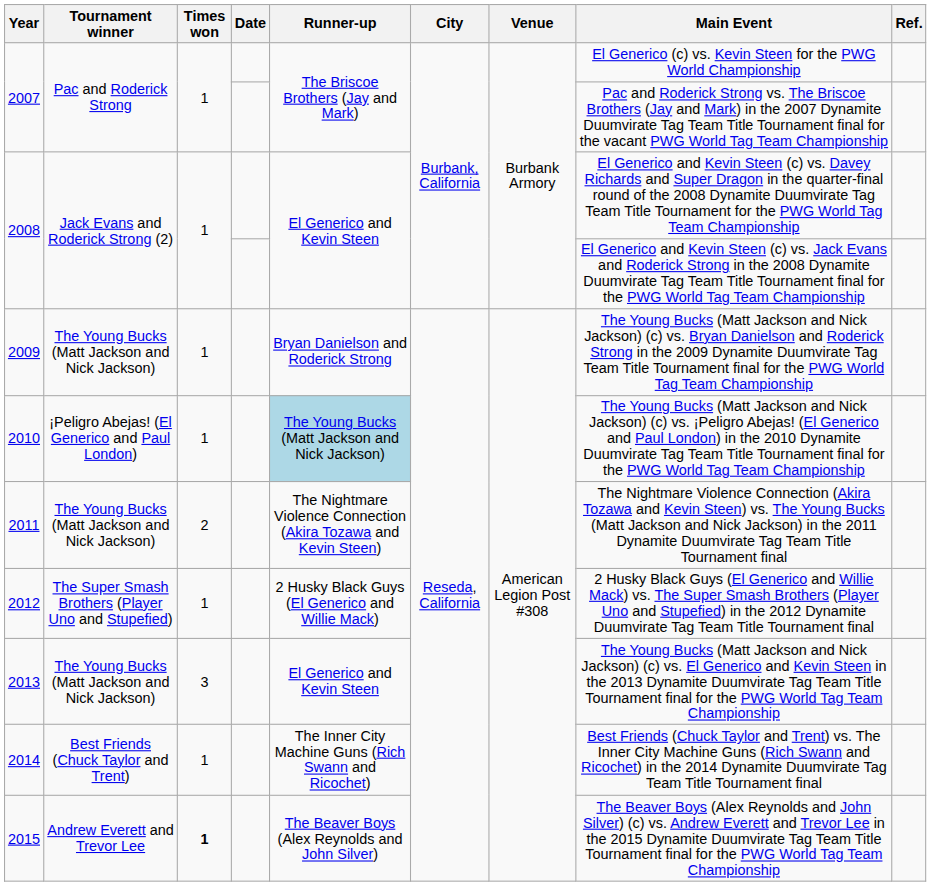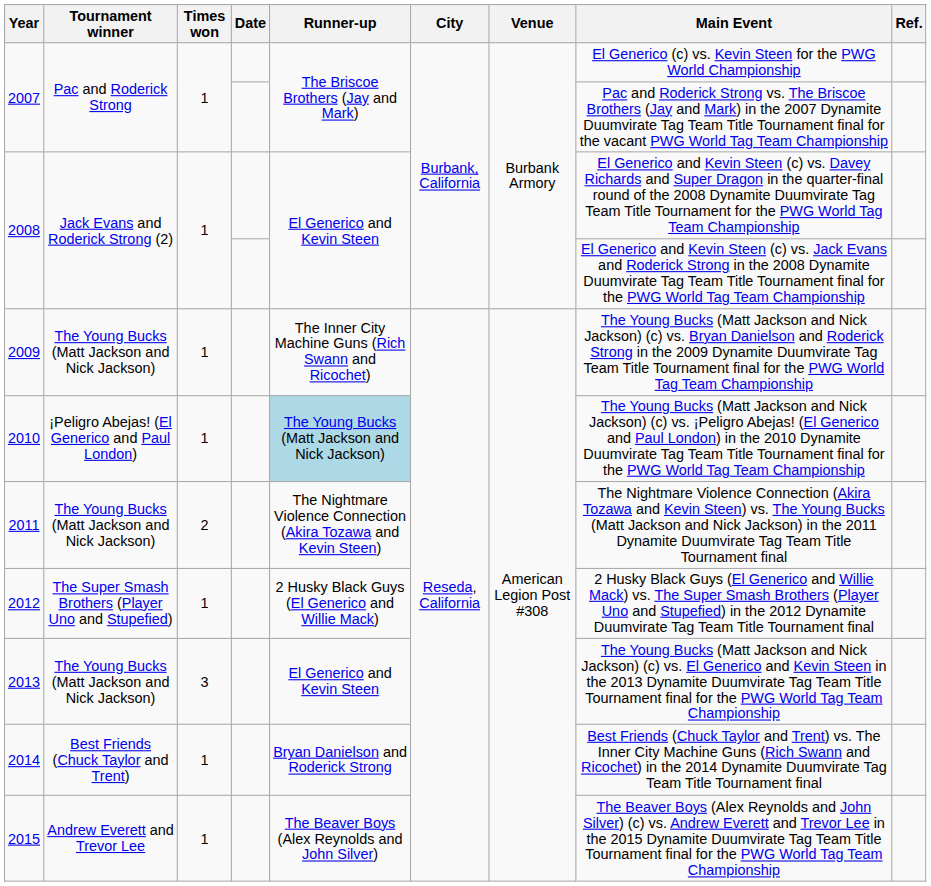2009 | Runner-up: Bryan Danielson and Roderick Strong -> The Inner City Machine Guns (Rich Swann and Ricochet)
2014 | Runner-up: The Inner City Machine Guns (Rich Swann and Ricochet) -> Bryan Danielson and Roderick Strong
2015 | Times won: bold -> normal
